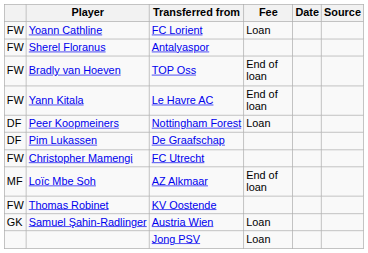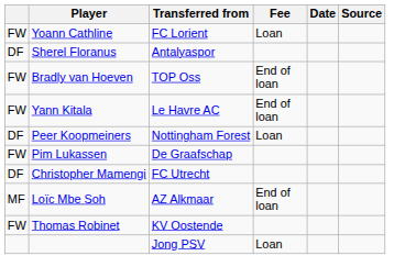Sherel Floranus | column 1: FW -> DF
Pim Lukassen | column 1: DF -> FW
Christopher Mamengi | column 1: FW -> DF
- row: GK | Samuel Şahin-Radlinger | Austria Wien | Loan
